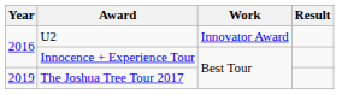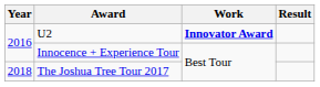U2 | Work: normal -> bold
The Joshua Tree Tour 2017 | Year: 2019 -> 2018
